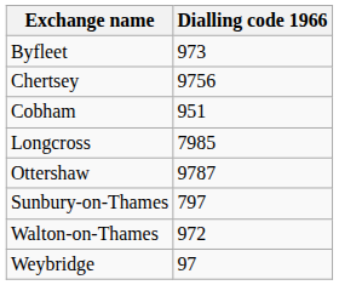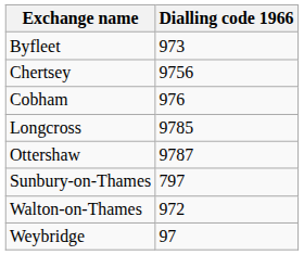Cobham | Dialling code 1966: 951 -> 976
Longcross | Dialling code 1966: 7985 -> 9785
